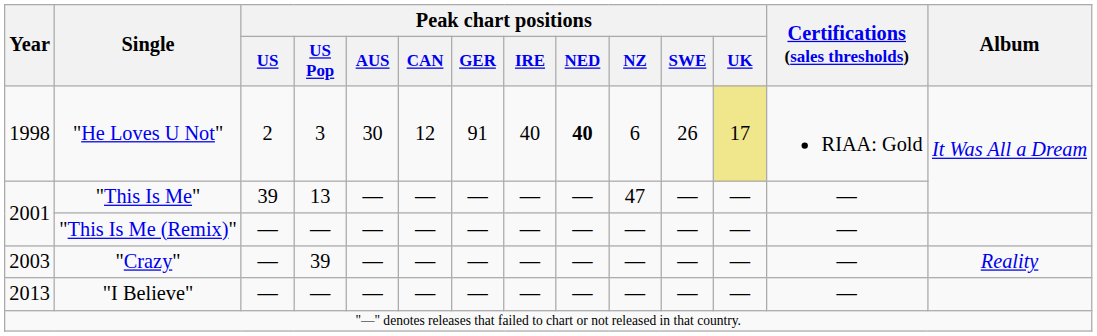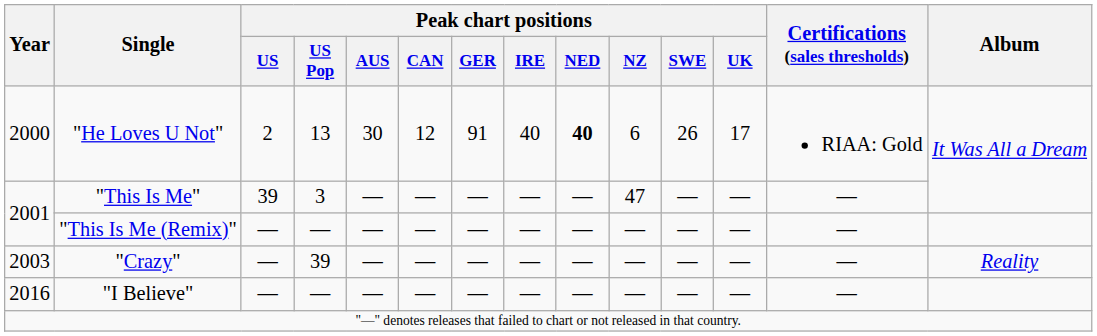"He Loves U Not" | Year: 1998 -> 2000
"He Loves U Not" | Peak chart positions / US Pop: 3 -> 13
"He Loves U Not" | Peak chart positions / UK: khaki background -> no background
"This Is Me" | Peak chart positions / US Pop: 13 -> 3
"I Believe" | Year: 2013 -> 2016
